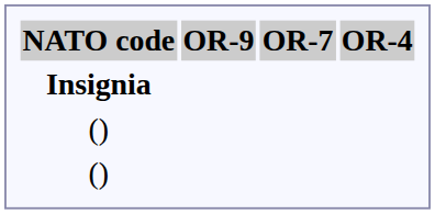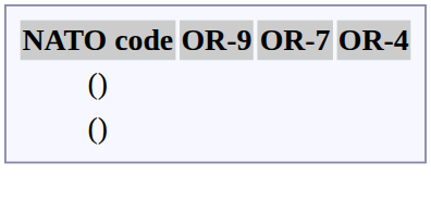- row: Insignia
